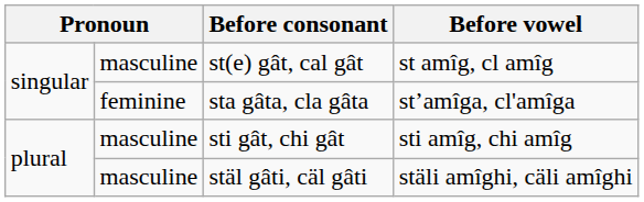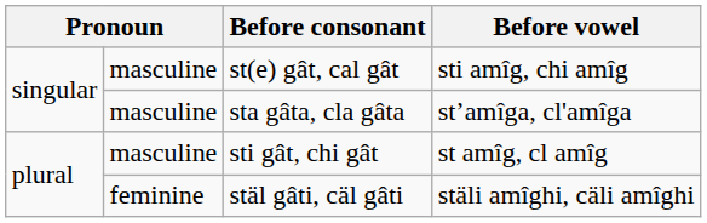st(e) gât, cal gât | Before vowel: st amîg, cl amîg -> sti amîg, chi amîg
sta gâta, cla gâta | column 2: feminine -> masculine
sti gât, chi gât | Before vowel: sti amîg, chi amîg -> st amîg, cl amîg
stäl gâti, cäl gâti | column 2: masculine -> feminine
